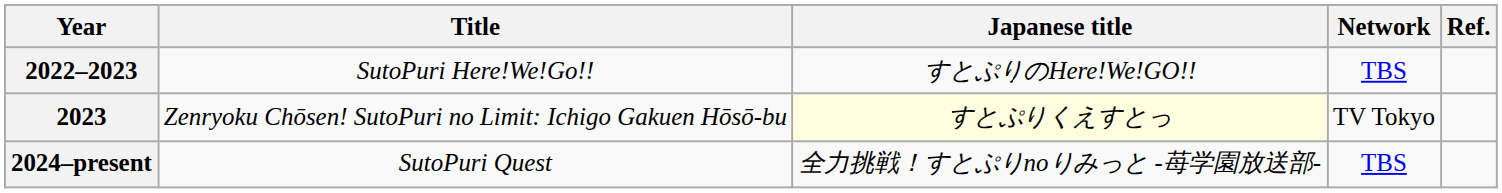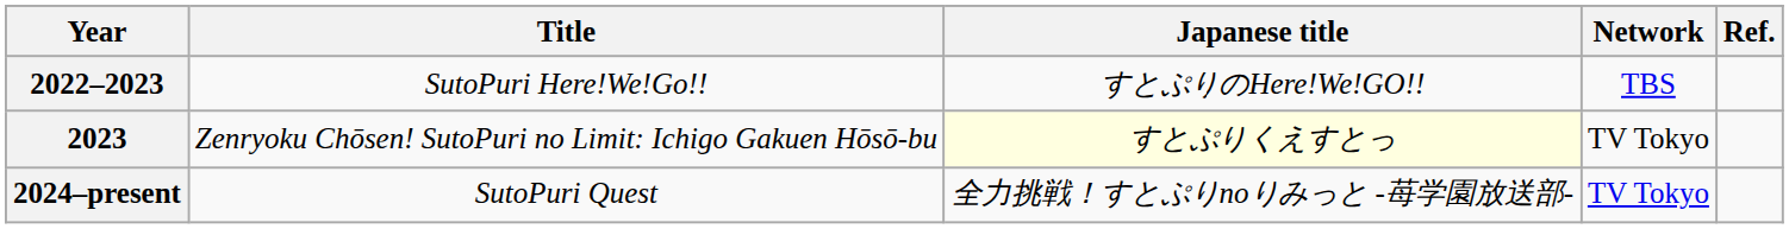2024–present | Network: TBS -> TV Tokyo
